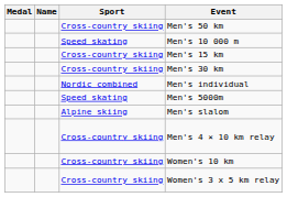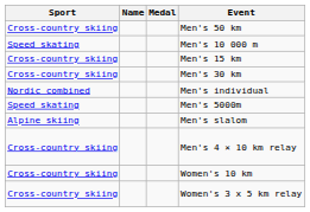columns swapped: Medal <-> Sport
